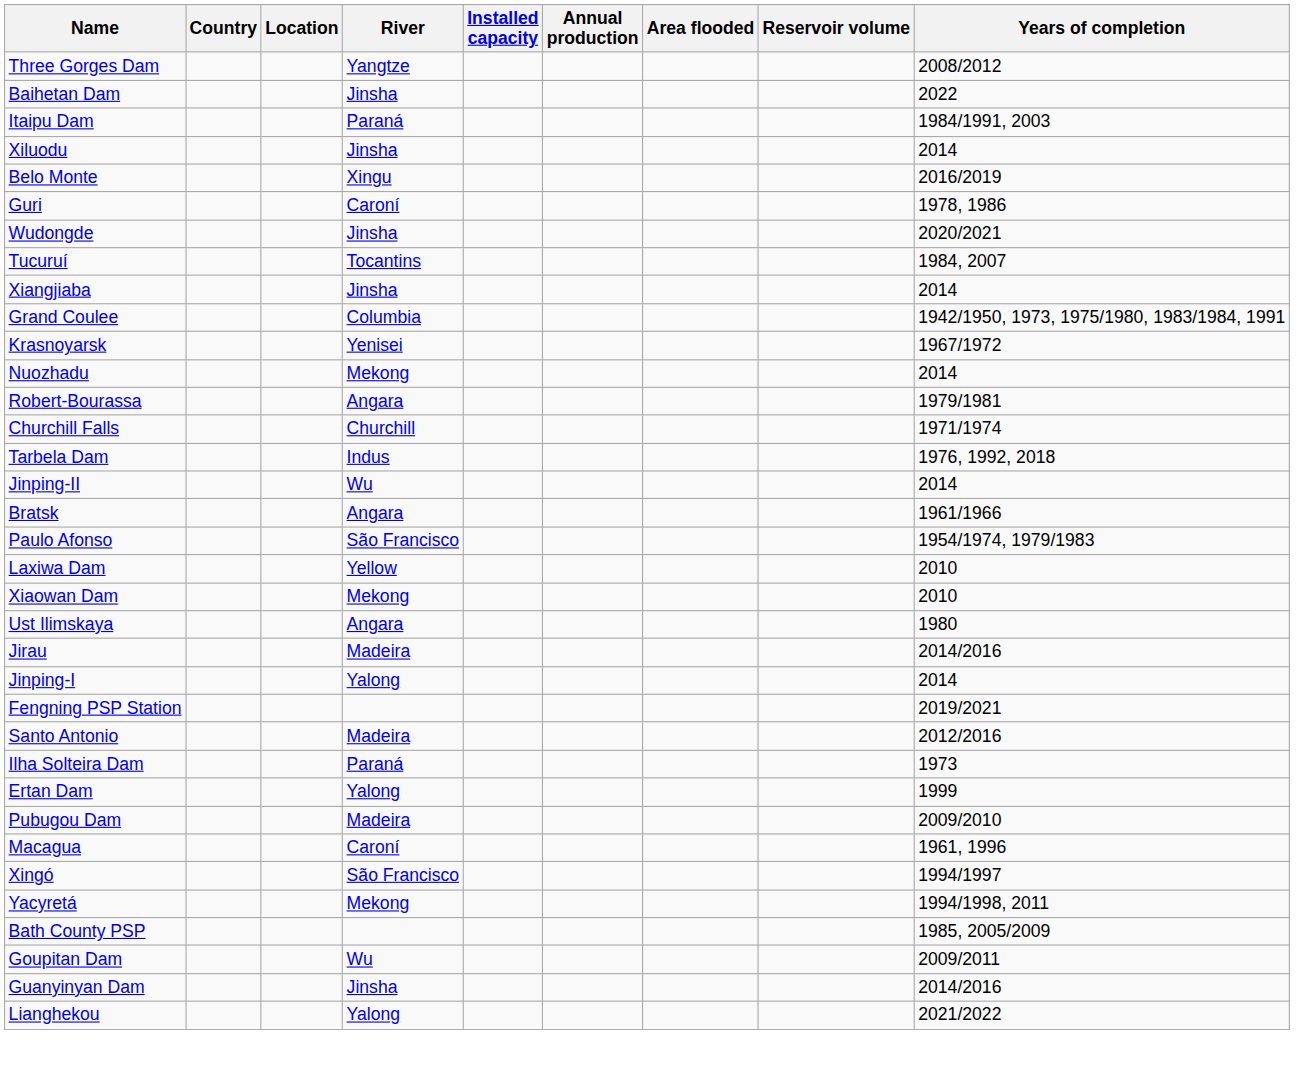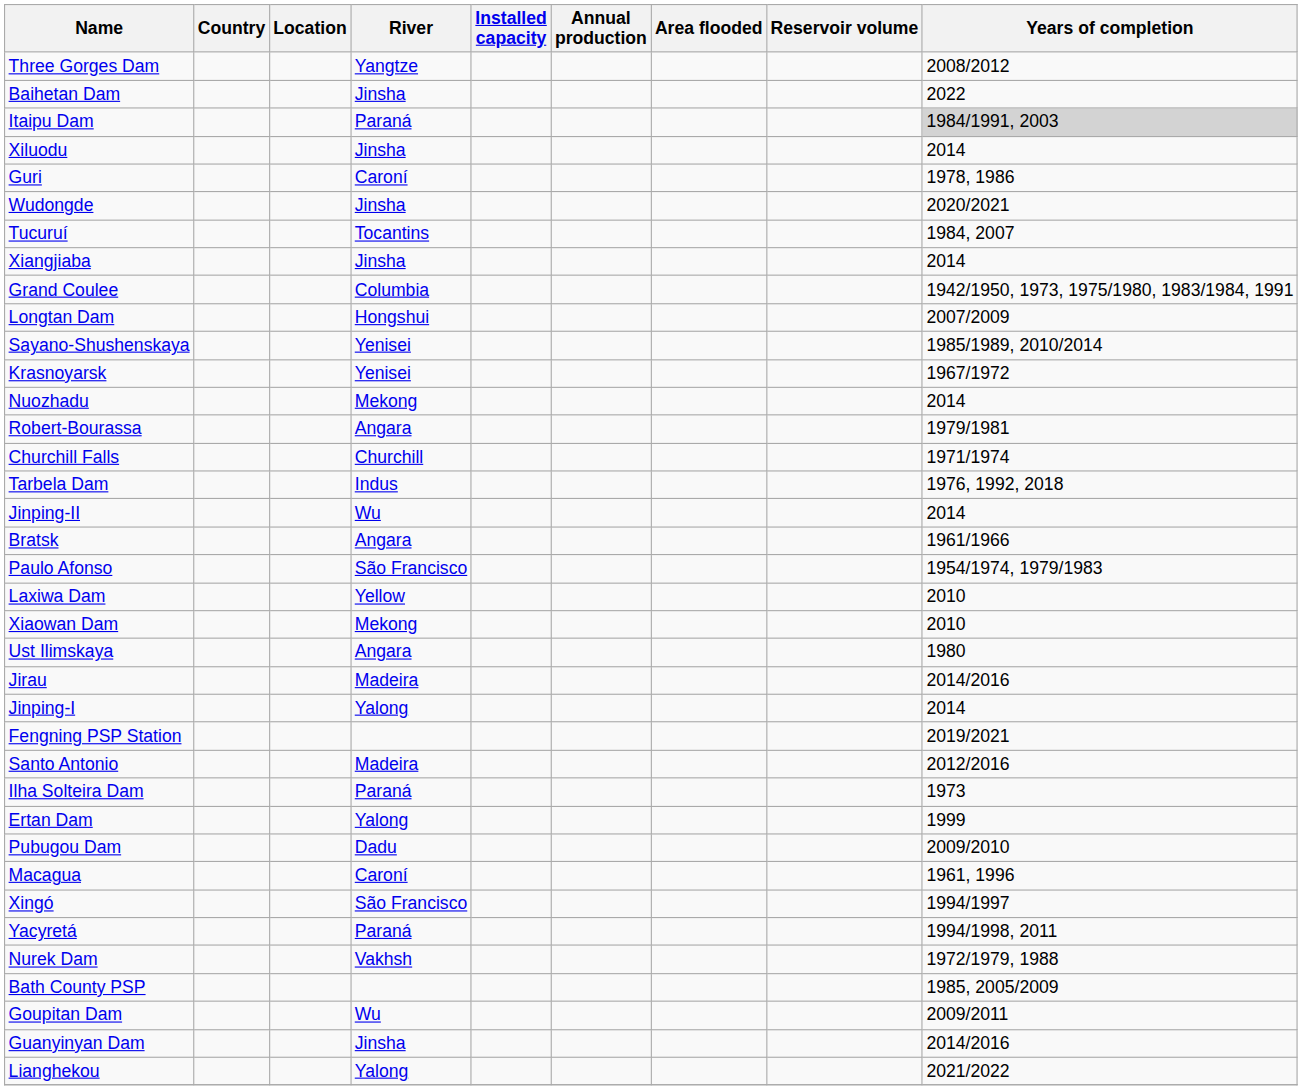Itaipu Dam | Years of completion: no background -> lightgrey background
- row: Belo Monte | Xingu | 2016/2019
+ row: Longtan Dam | Hongshui | 2007/2009
+ row: Sayano-Shushenskaya | Yenisei | 1985/1989, 2010/2014
Pubugou Dam | River: Madeira -> Dadu
Yacyretá | River: Mekong -> Paraná
+ row: Nurek Dam | Vakhsh | 1972/1979, 1988
